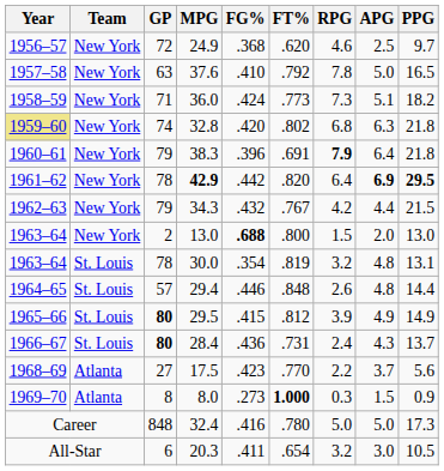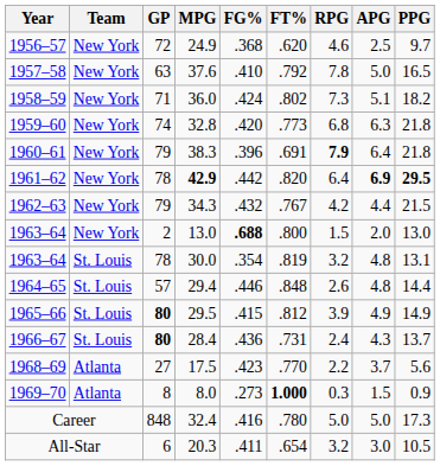36.0 | FT%: .773 -> .802
32.8 | Year: khaki background -> no background
32.8 | FT%: .802 -> .773
